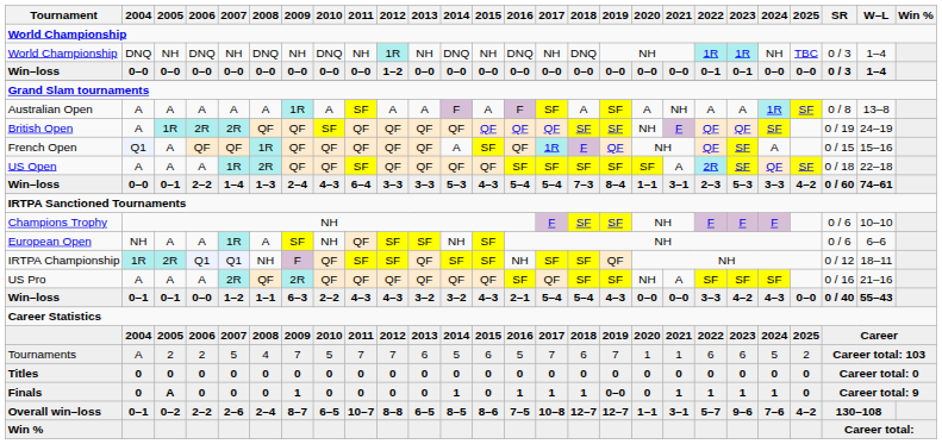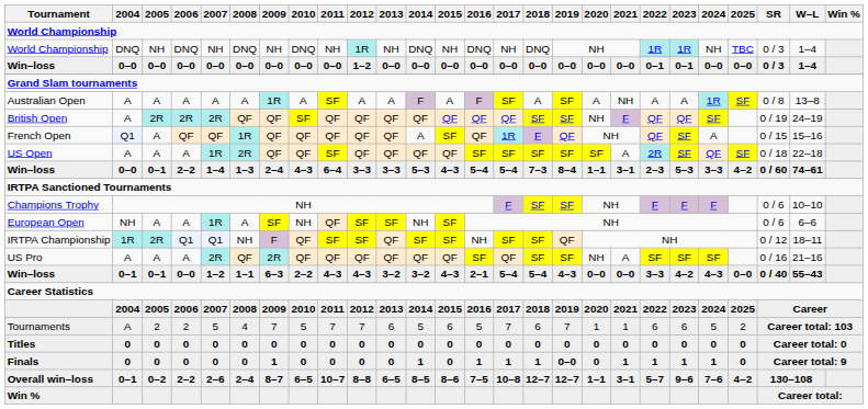British Open | 2005: 1R -> 2R
Finals | 2005: A -> 0
